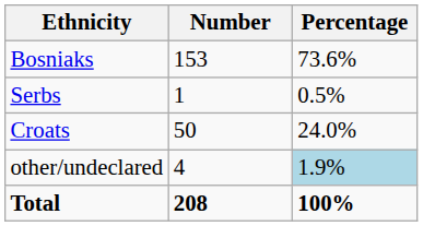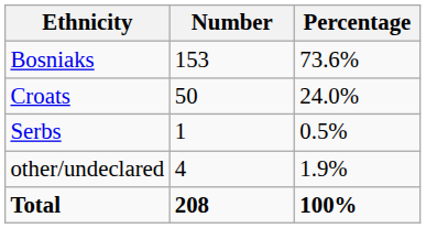rows swapped: Croats <-> Serbs
other/undeclared | Percentage: lightblue background -> no background
